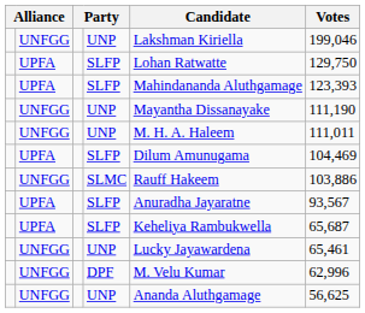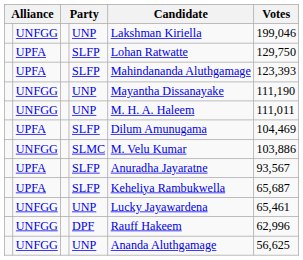SLMC | Candidate: Rauff Hakeem -> M. Velu Kumar
DPF | Candidate: M. Velu Kumar -> Rauff Hakeem
